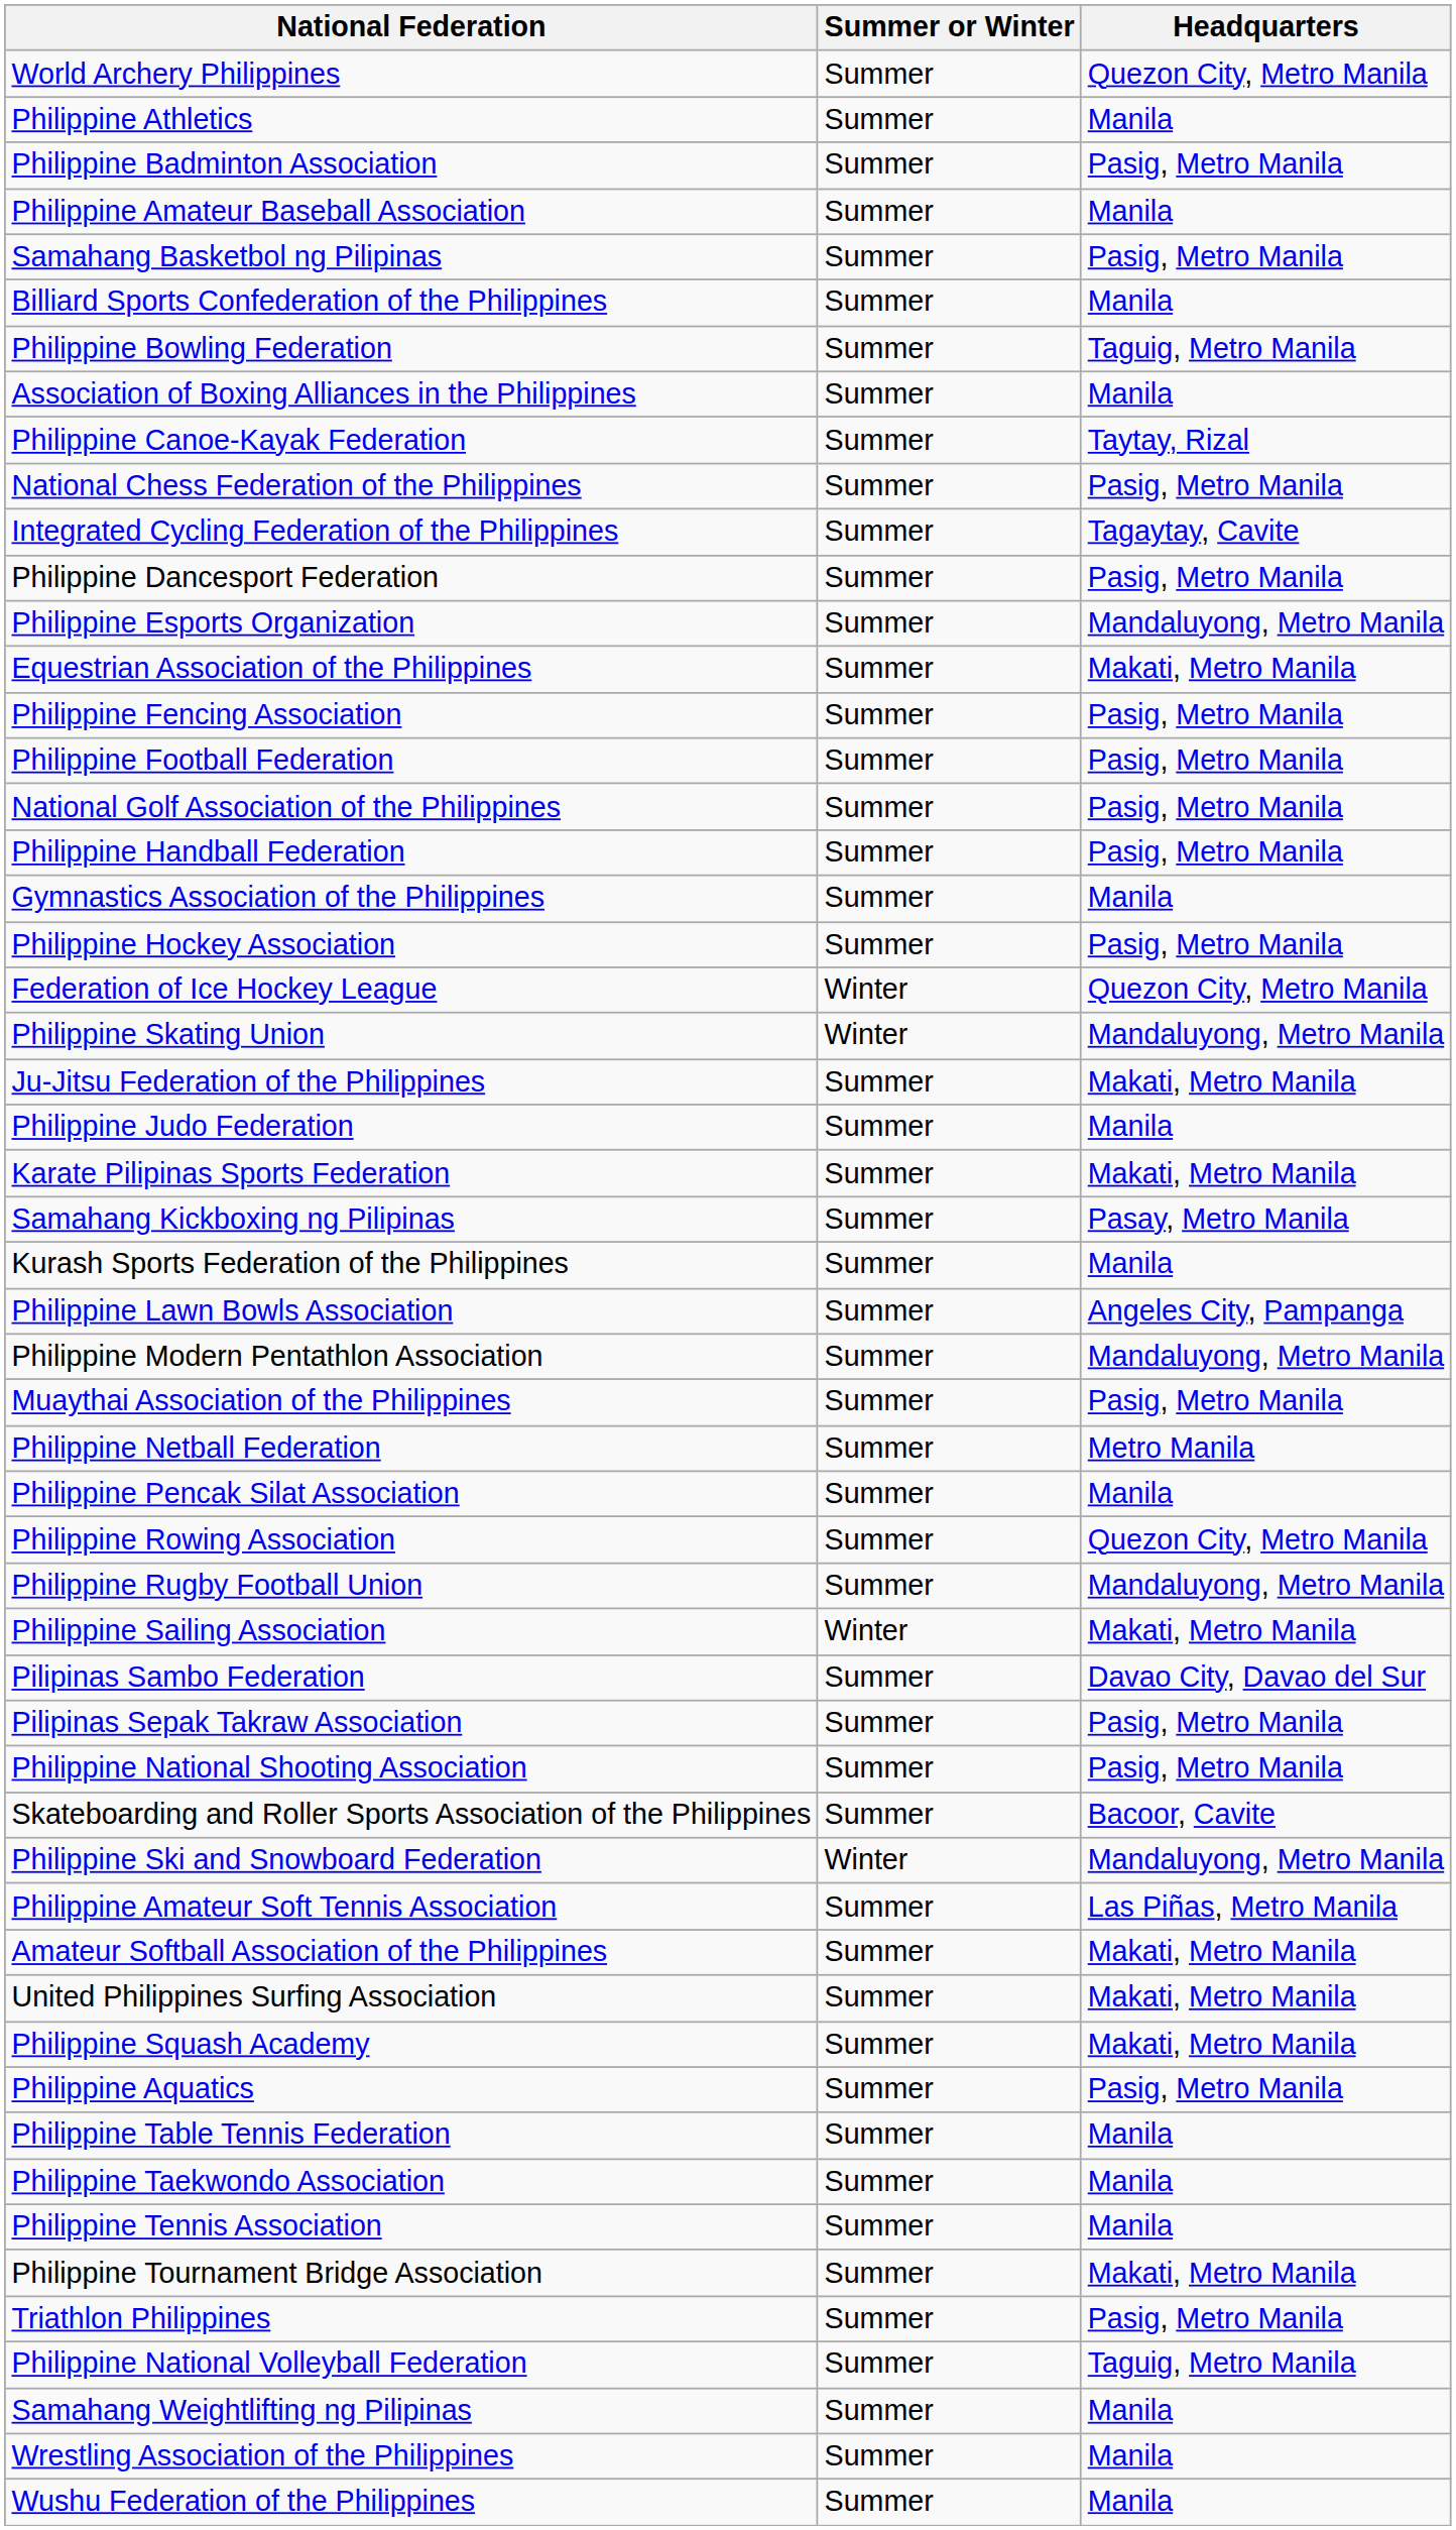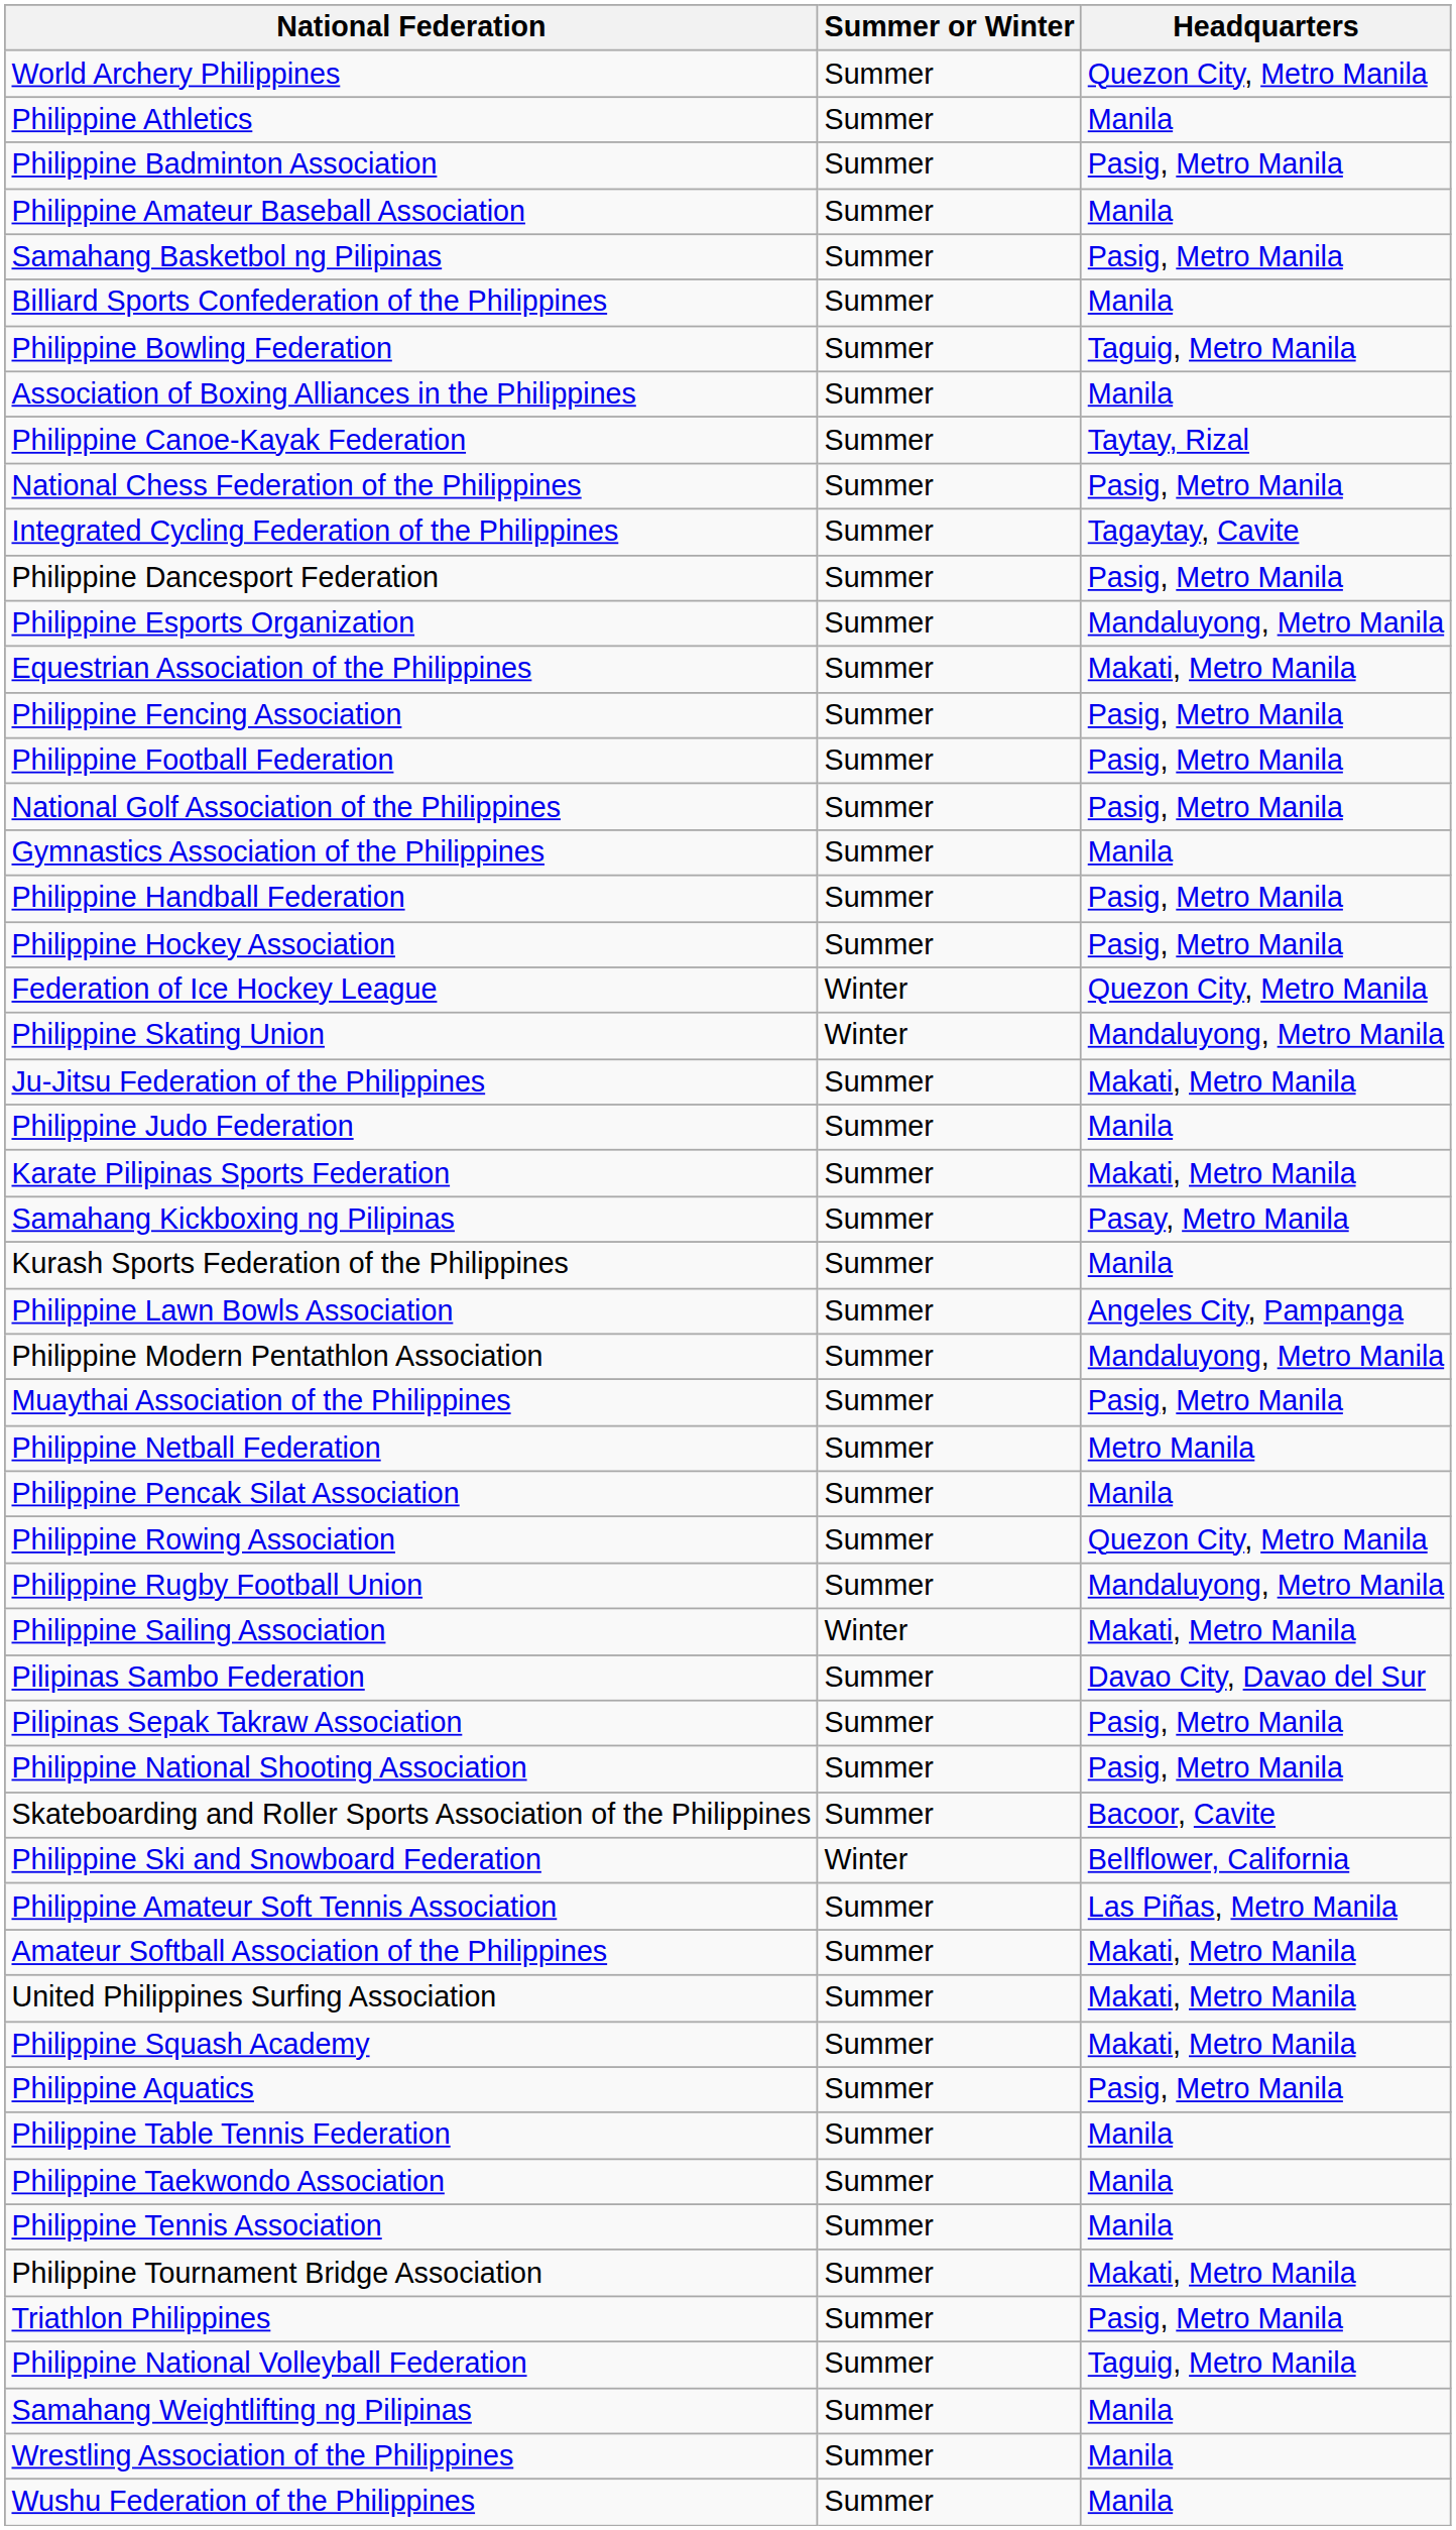rows swapped: Gymnastics Association of the Philippines <-> Philippine Handball Federation
Philippine Ski and Snowboard Federation | Headquarters: Mandaluyong, Metro Manila -> Bellflower, California
